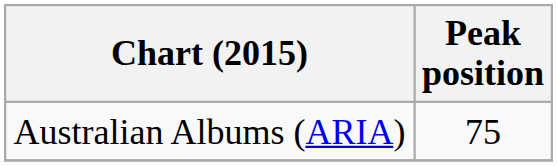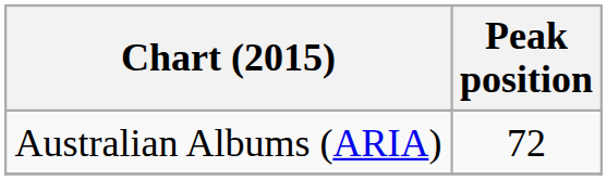Australian Albums (ARIA) | Peak position: 75 -> 72
